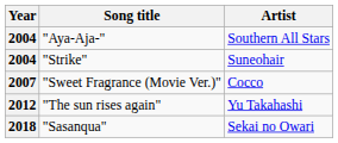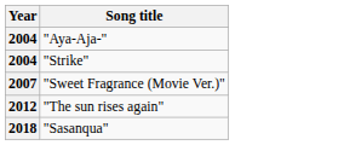- column: Artist | Southern All Stars | Suneohair | Cocco | Yu Takahashi | Sekai no Owari
